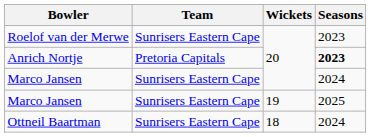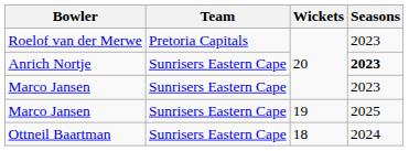Roelof van der Merwe | Team: Sunrisers Eastern Cape -> Pretoria Capitals
Anrich Nortje | Team: Pretoria Capitals -> Sunrisers Eastern Cape
Marco Jansen / 20 | Seasons: 2024 -> 2023
